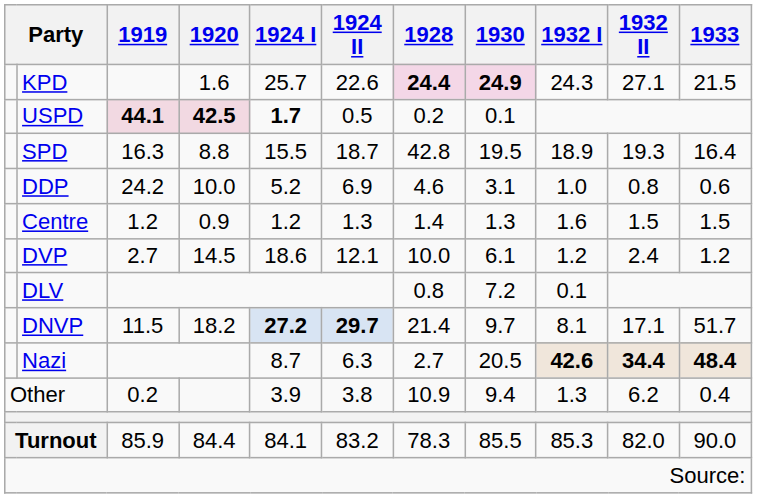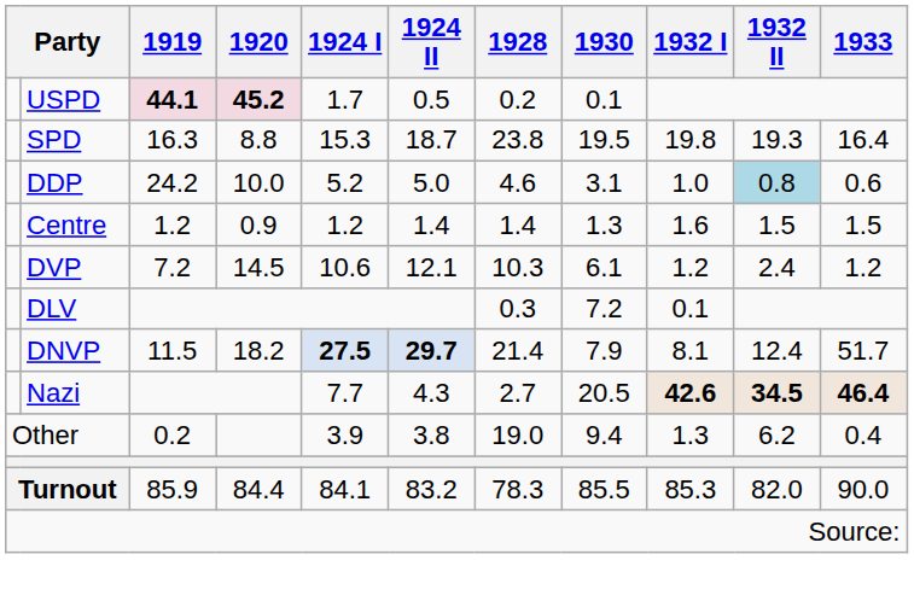- row: KPD | 1.6 | 25.7 | 22.6 | 24.4 | 24.9 | 24.3 | 27.1 | 21.5
USPD | 1920: 42.5 -> 45.2
USPD | 1924 I: bold -> normal
SPD | 1924 I: 15.5 -> 15.3
SPD | 1928: 42.8 -> 23.8
SPD | 1932 I: 18.9 -> 19.8
DDP | 1924 II: 6.9 -> 5.0
DDP | 1932 II: no background -> lightblue background
Centre | 1924 II: 1.3 -> 1.4
DVP | 1919: 2.7 -> 7.2
DVP | 1924 I: 18.6 -> 10.6
DVP | 1928: 10.0 -> 10.3
DLV | 1928: 0.8 -> 0.3
DNVP | 1924 I: 27.2 -> 27.5
DNVP | 1930: 9.7 -> 7.9
DNVP | 1932 II: 17.1 -> 12.4
Nazi | 1924 I: 8.7 -> 7.7
Nazi | 1924 II: 6.3 -> 4.3
Nazi | 1932 II: 34.4 -> 34.5
Nazi | 1933: 48.4 -> 46.4
Other | 1928: 10.9 -> 19.0
